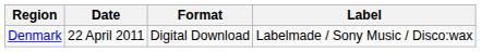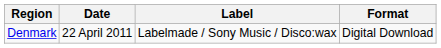columns swapped: Format <-> Label
